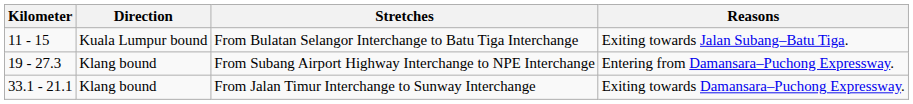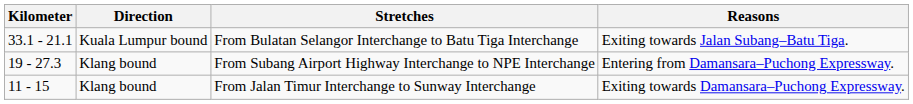From Bulatan Selangor Interchange to Batu Tiga Interchange | Kilometer: 11 - 15 -> 33.1 - 21.1
From Jalan Timur Interchange to Sunway Interchange | Kilometer: 33.1 - 21.1 -> 11 - 15
